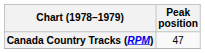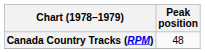Canada Country Tracks (RPM) | Peak position: 47 -> 48
